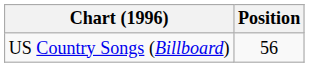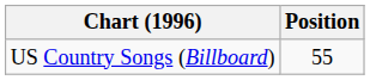US Country Songs (Billboard) | Position: 56 -> 55
